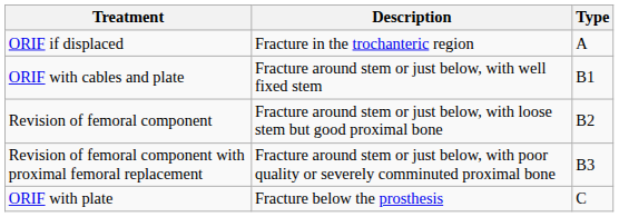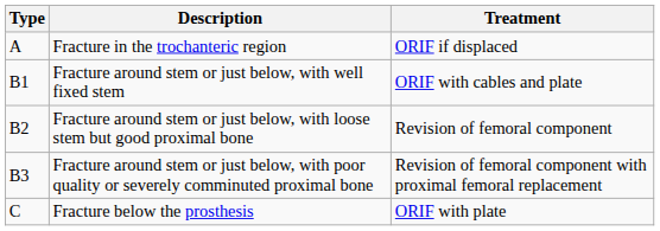columns swapped: Type <-> Treatment
